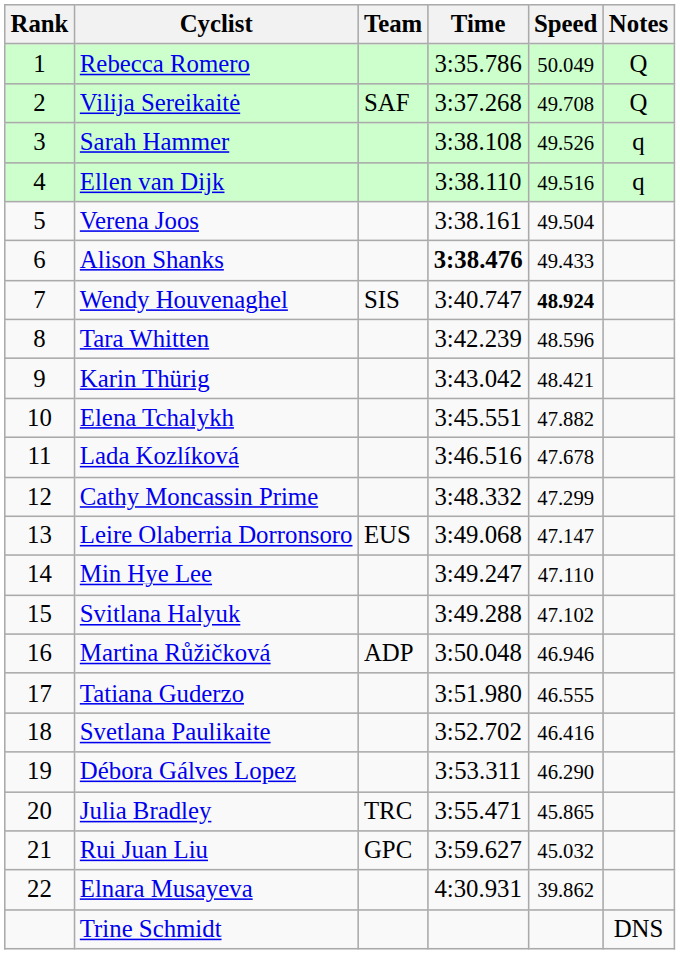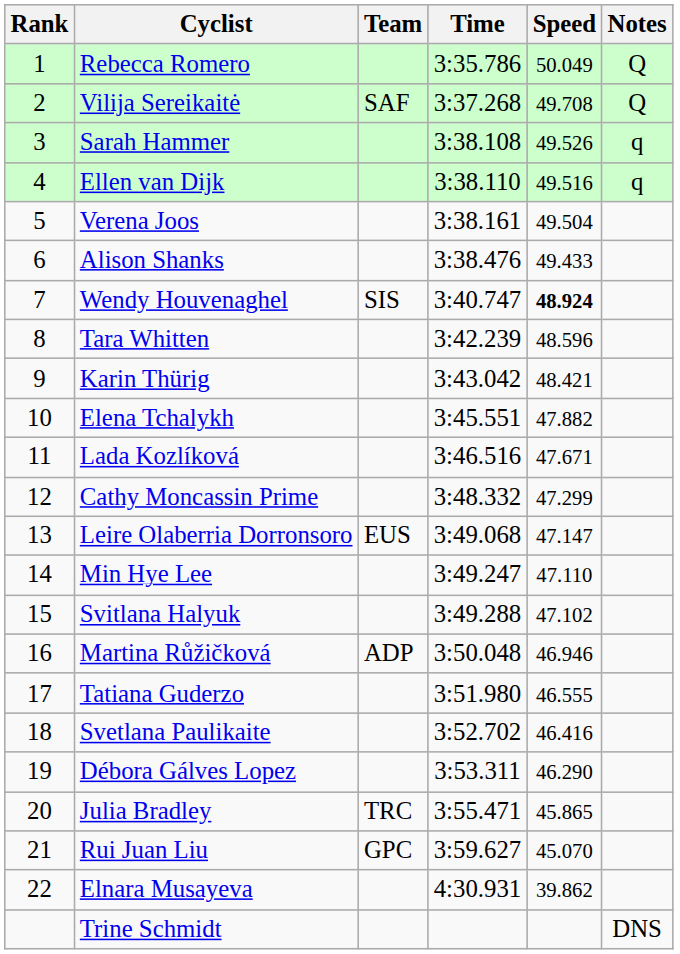Alison Shanks | Time: bold -> normal
Lada Kozlíková | Speed: 47.678 -> 47.671
Rui Juan Liu | Speed: 45.032 -> 45.070
